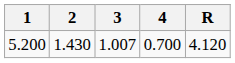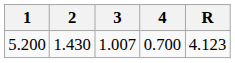5.200 | R: 4.120 -> 4.123
